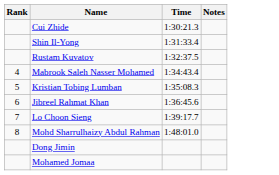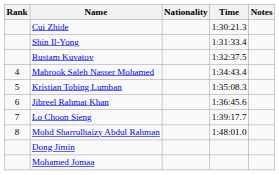+ column: Nationality
